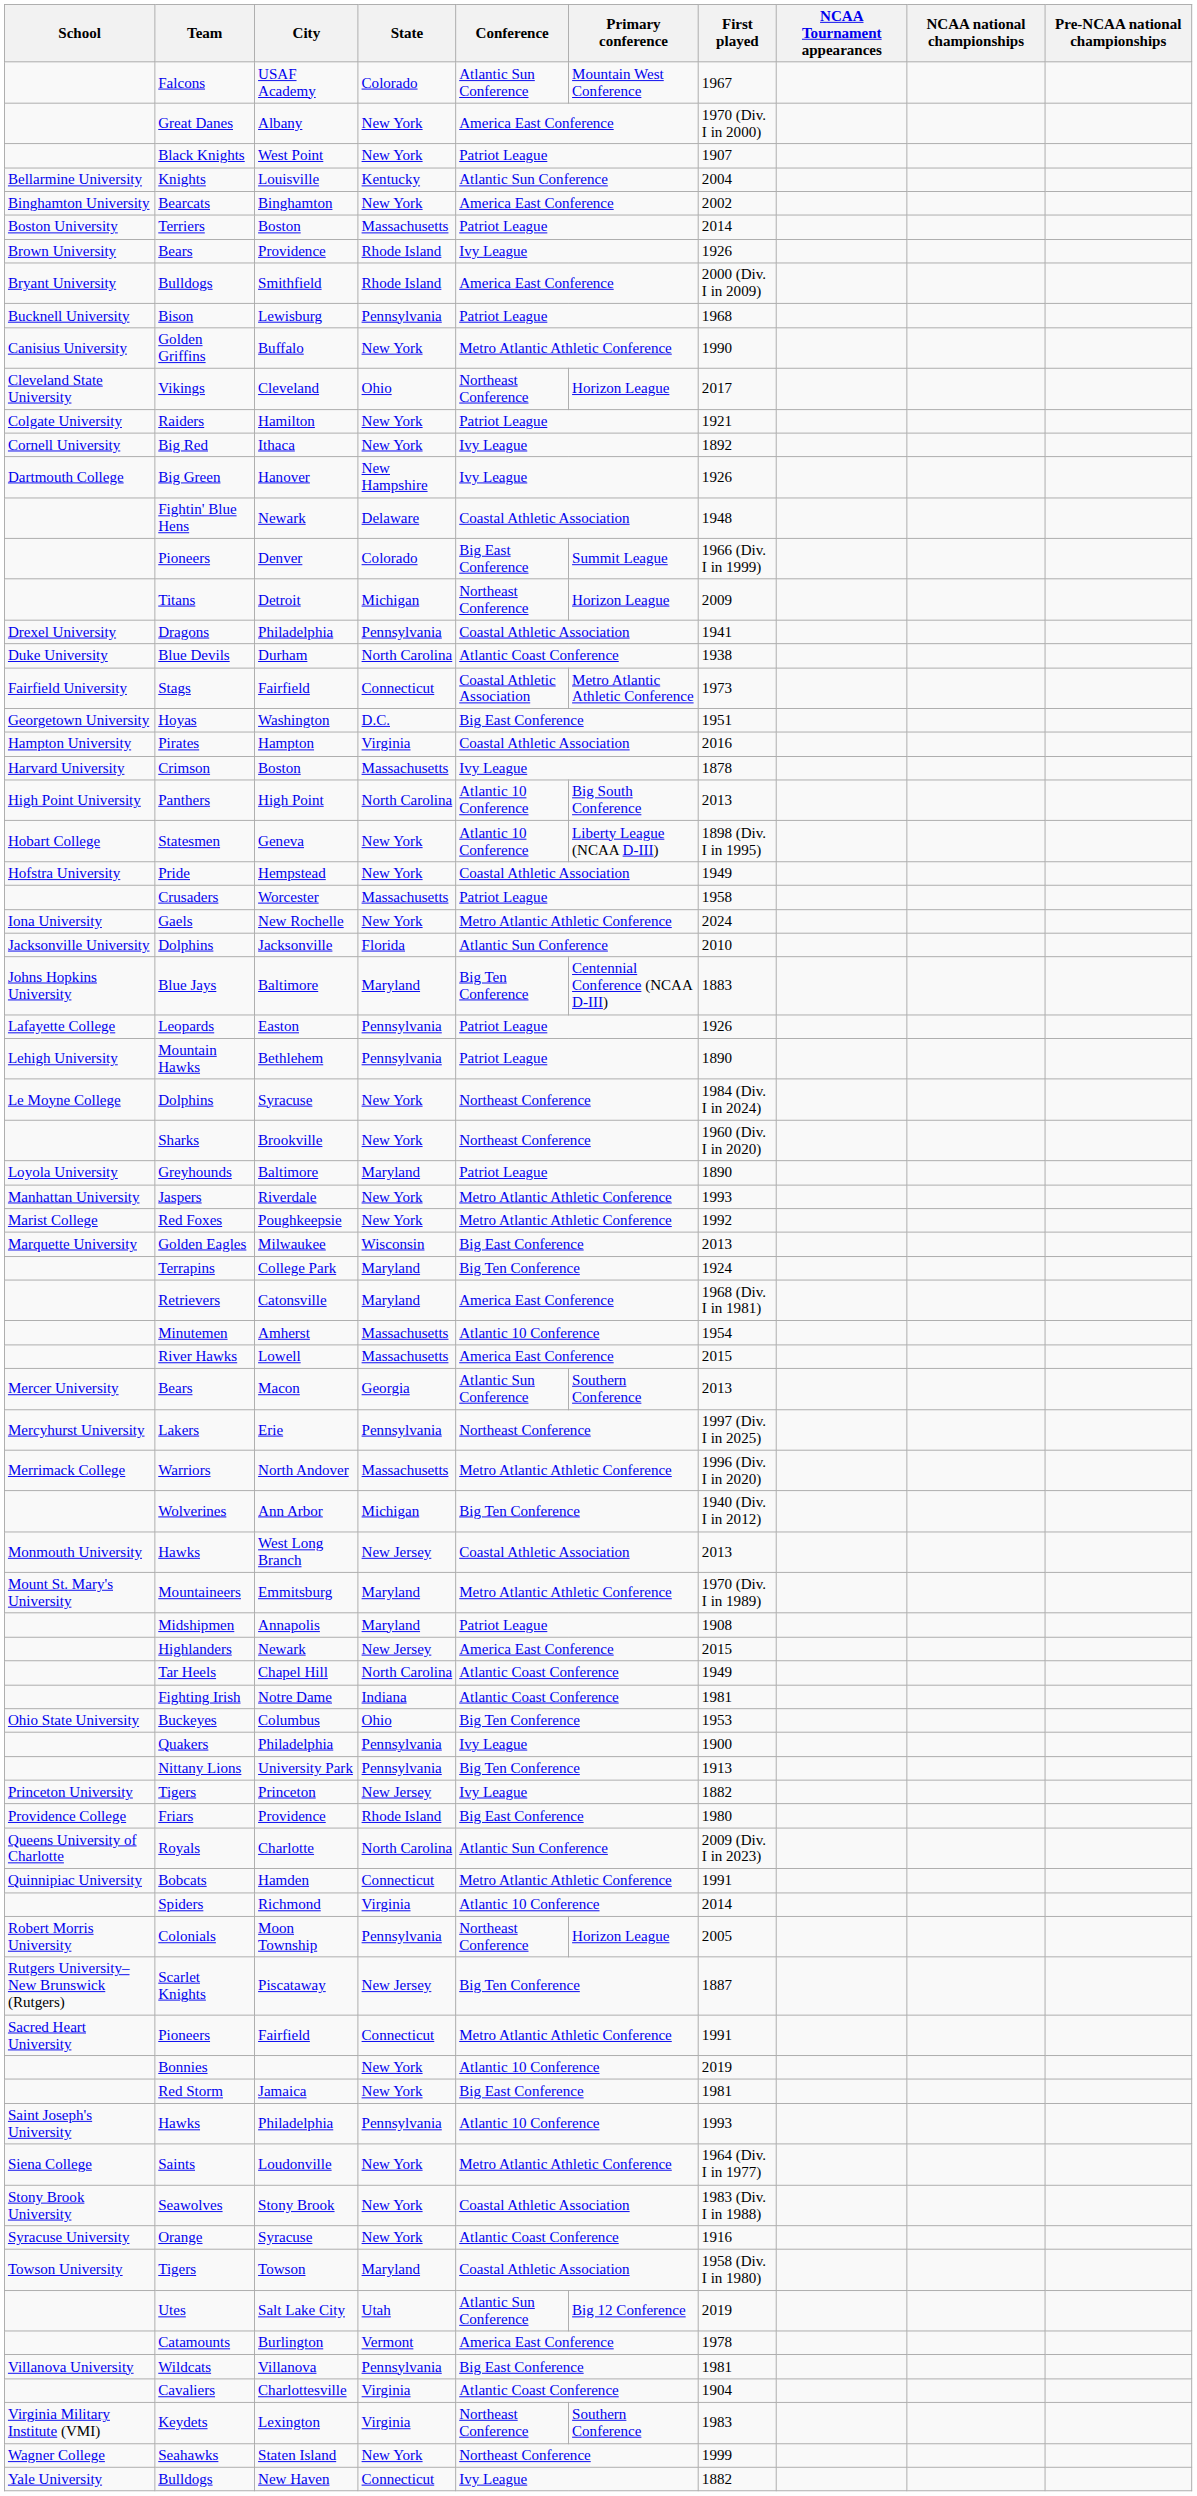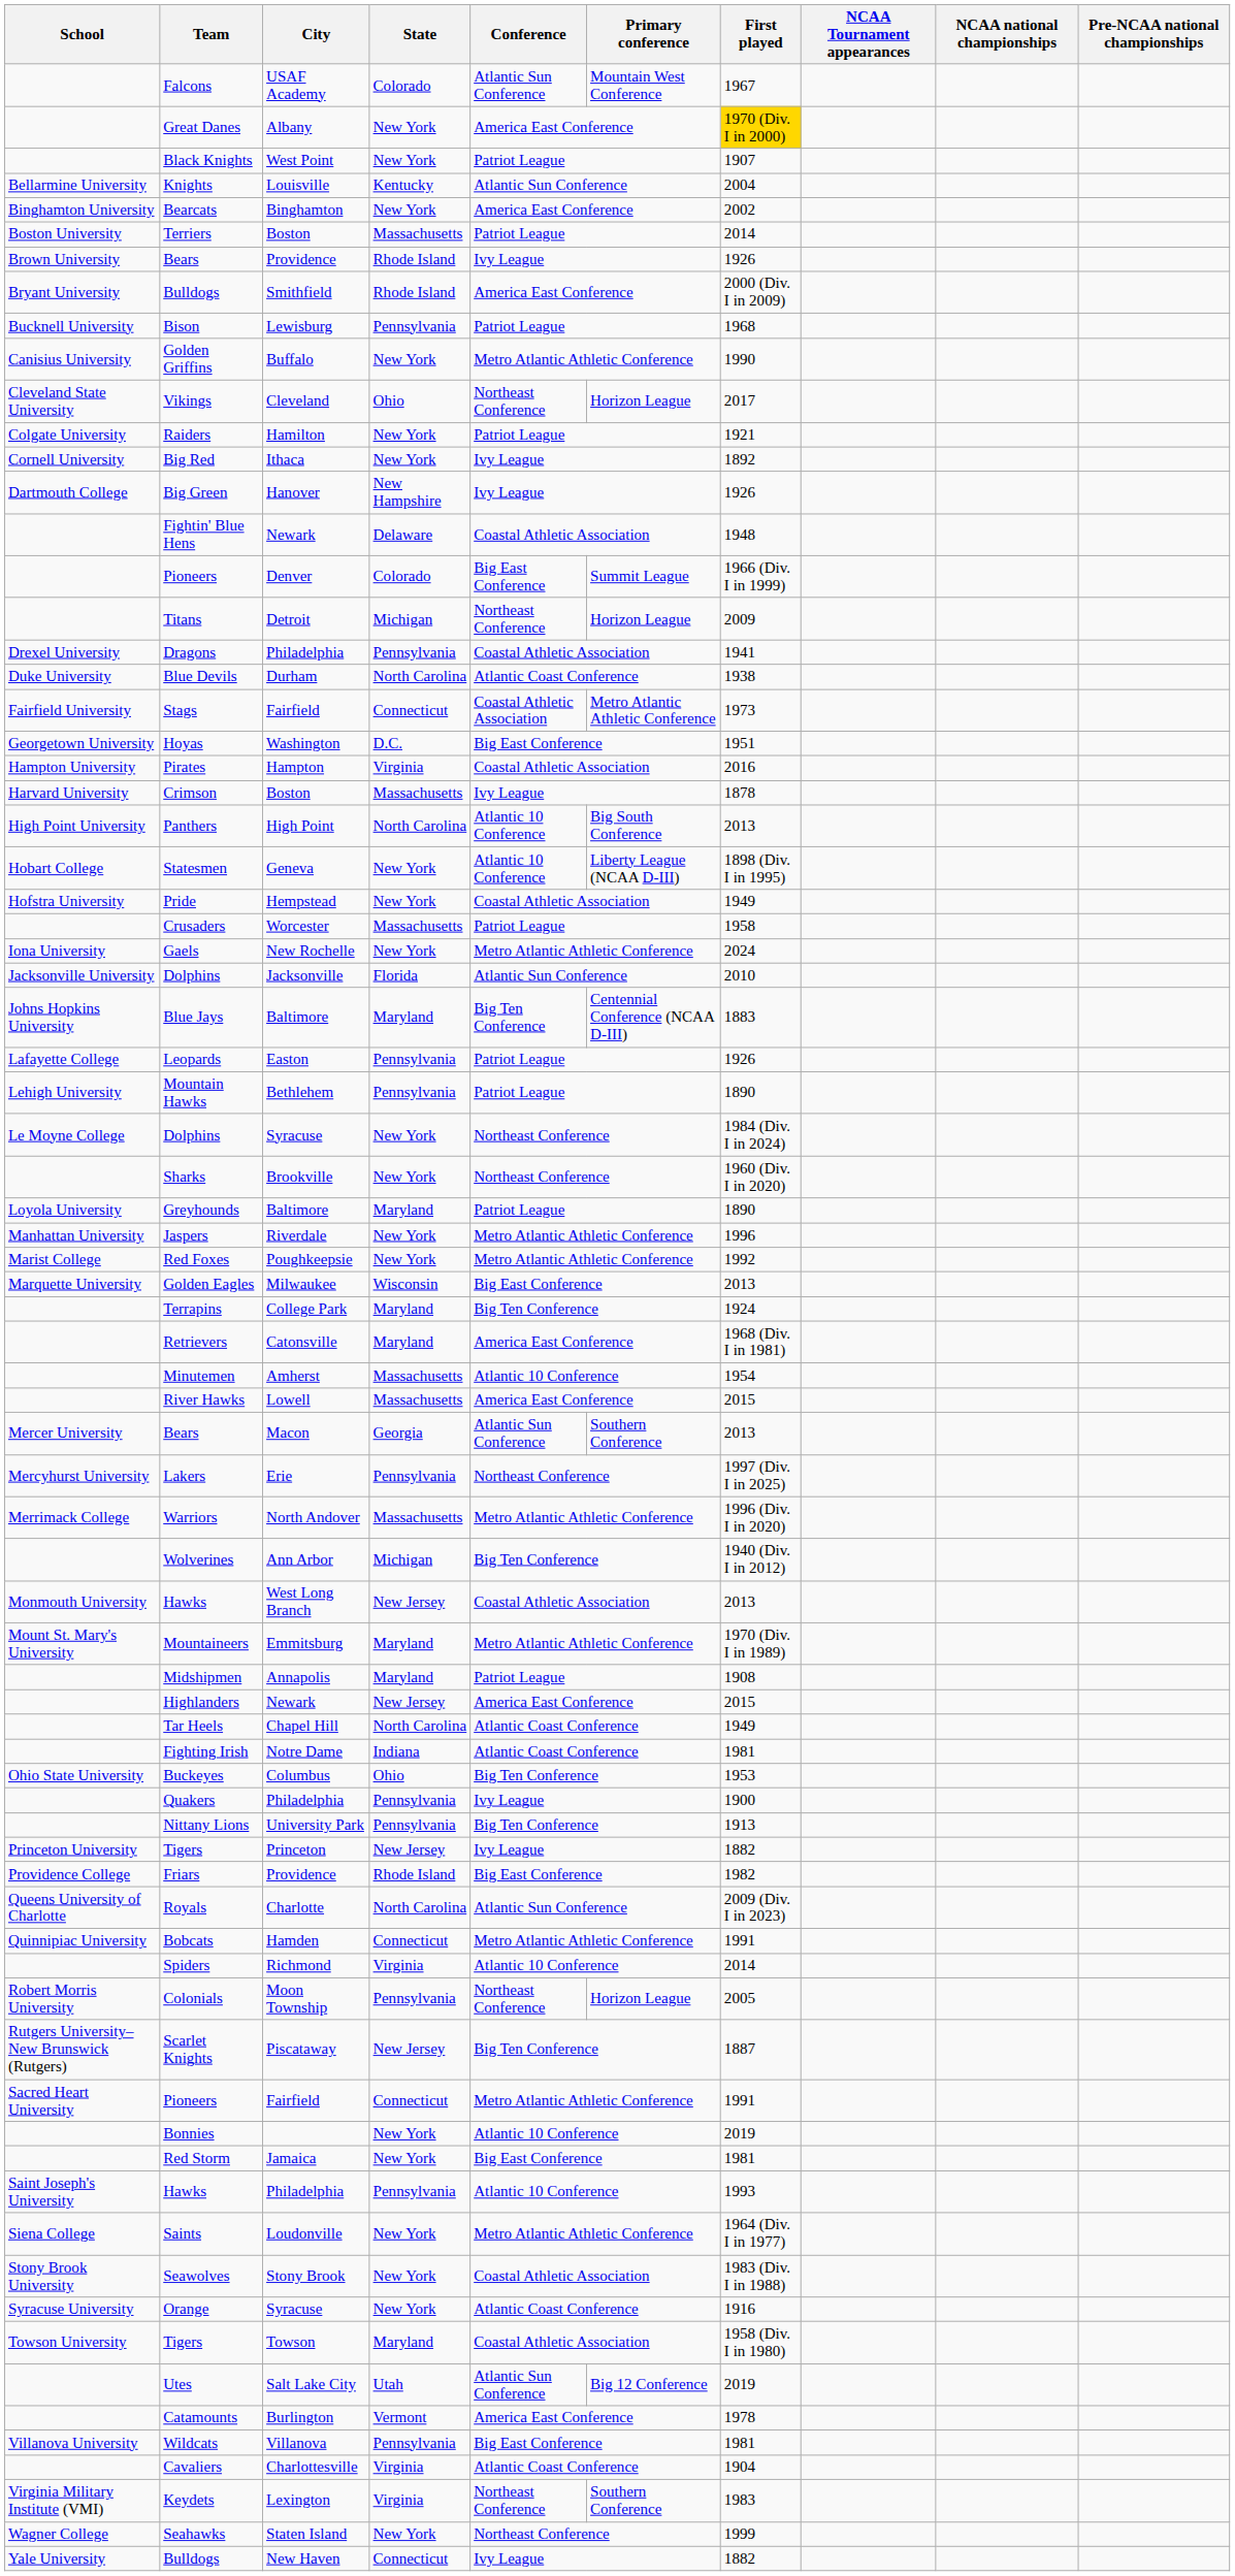Great Danes | First played: no background -> gold background
Jaspers | First played: 1993 -> 1996
Friars | First played: 1980 -> 1982
